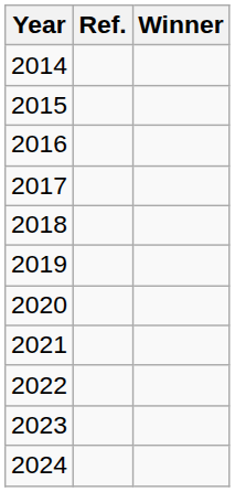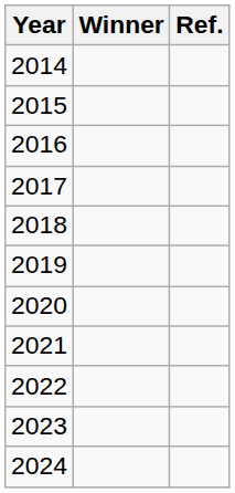columns swapped: Winner <-> Ref.
